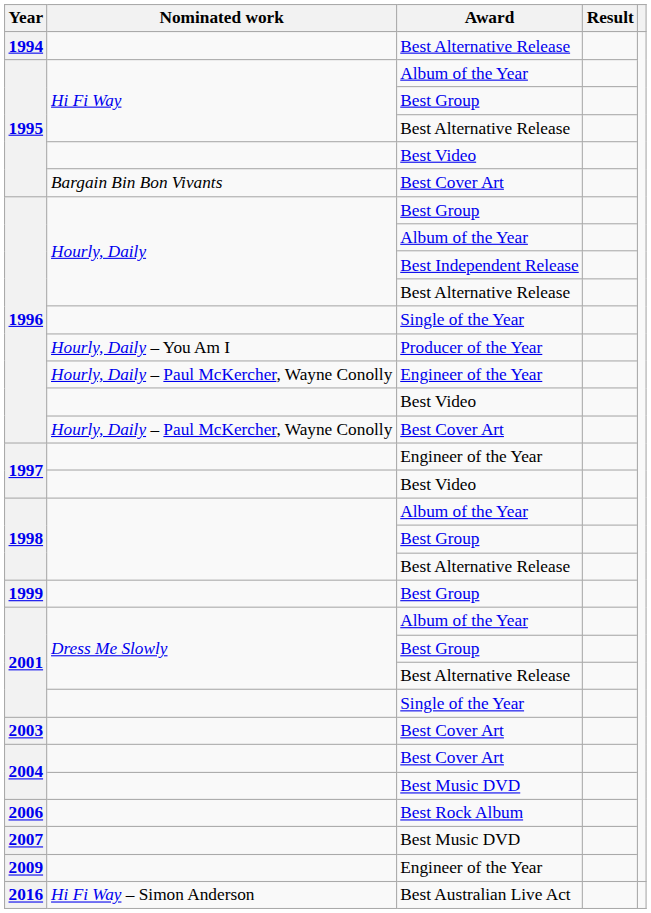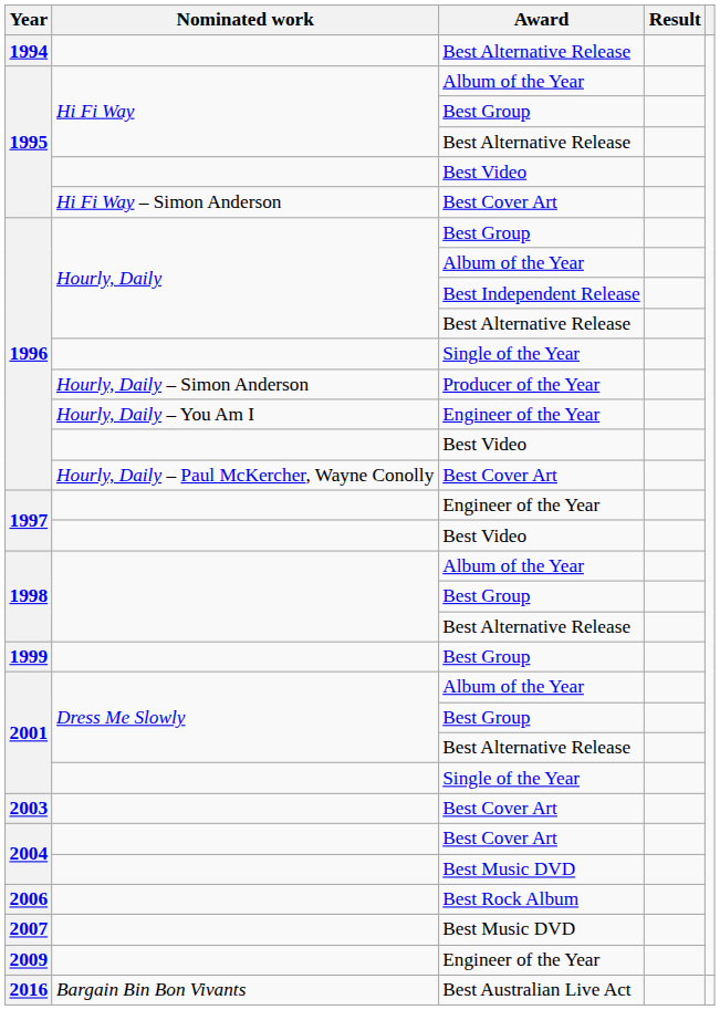1995 / Best Cover Art | Nominated work: Bargain Bin Bon Vivants -> Hi Fi Way – Simon Anderson
1996 / Producer of the Year | Nominated work: Hourly, Daily – You Am I -> Hourly, Daily – Simon Anderson
1996 / Engineer of the Year | Nominated work: Hourly, Daily – Paul McKercher, Wayne Conolly -> Hourly, Daily – You Am I
2016 | Nominated work: Hi Fi Way – Simon Anderson -> Bargain Bin Bon Vivants
